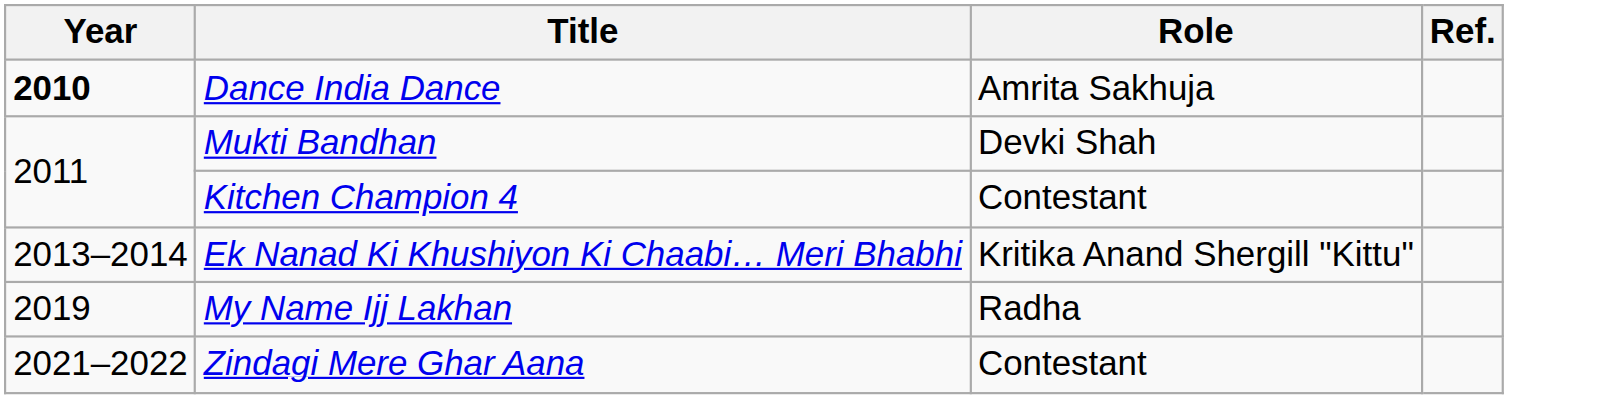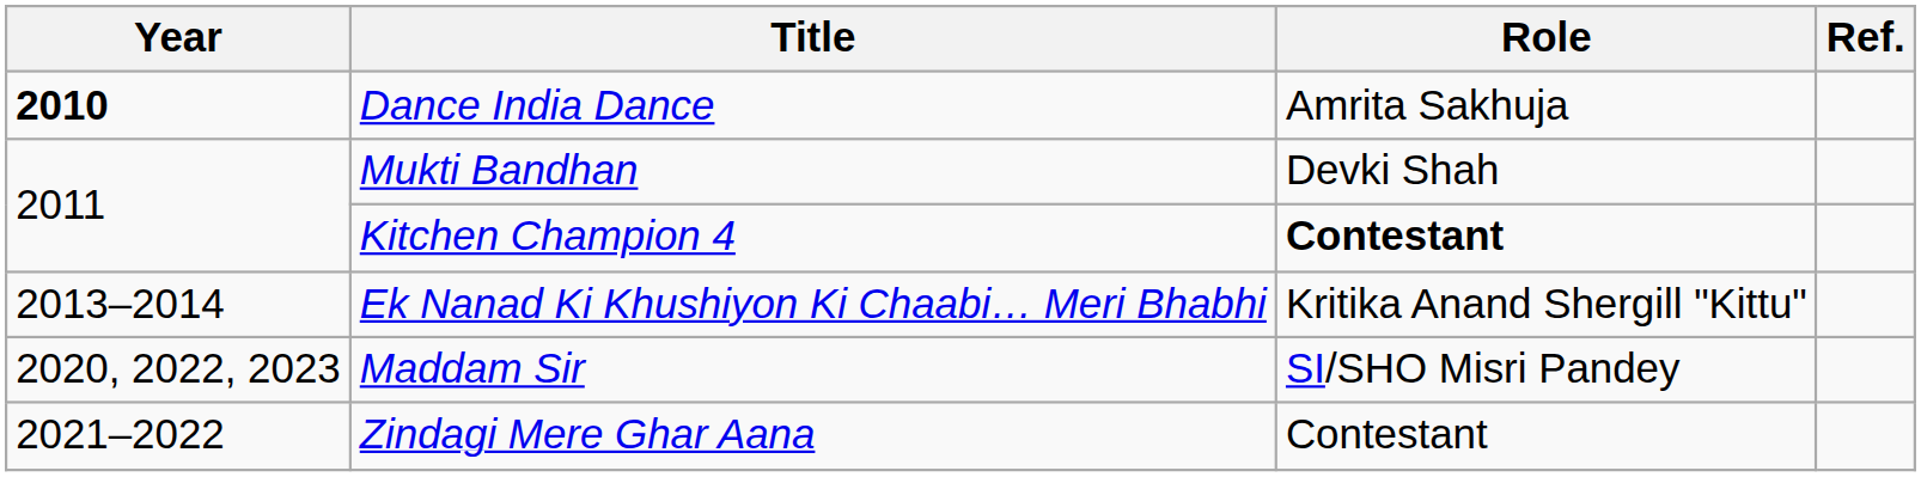Kitchen Champion 4 | Role: normal -> bold
- row: 2019 | My Name Ijj Lakhan | Radha
+ row: 2020, 2022, 2023 | Maddam Sir | SI/SHO Misri Pandey
